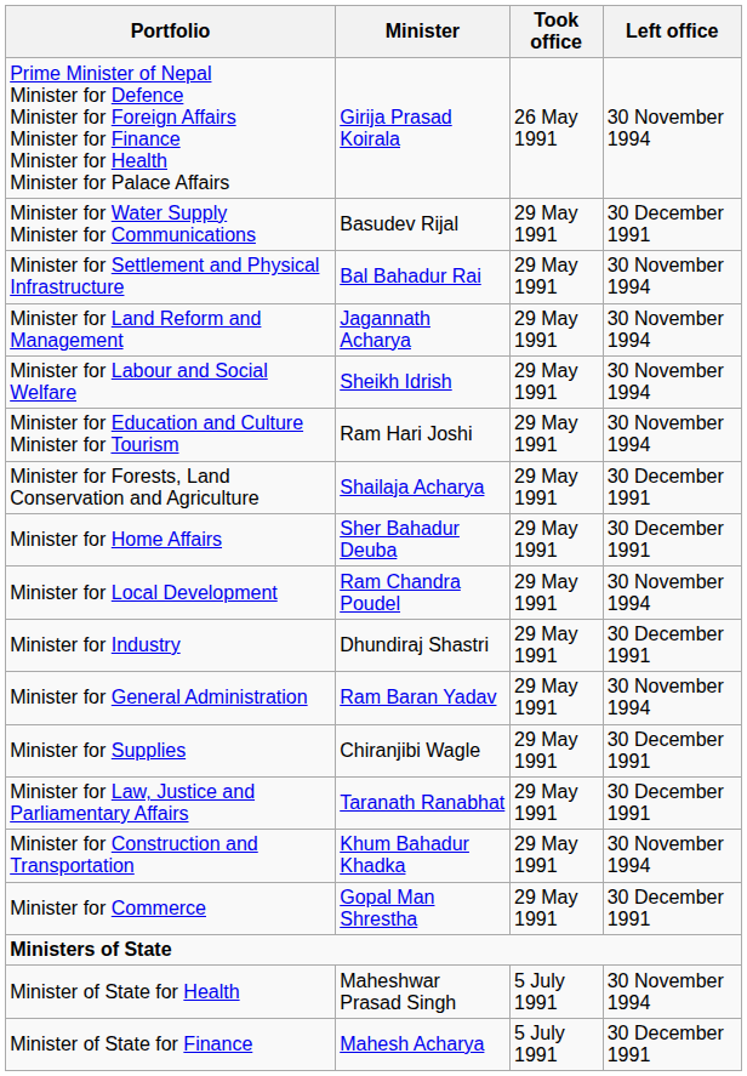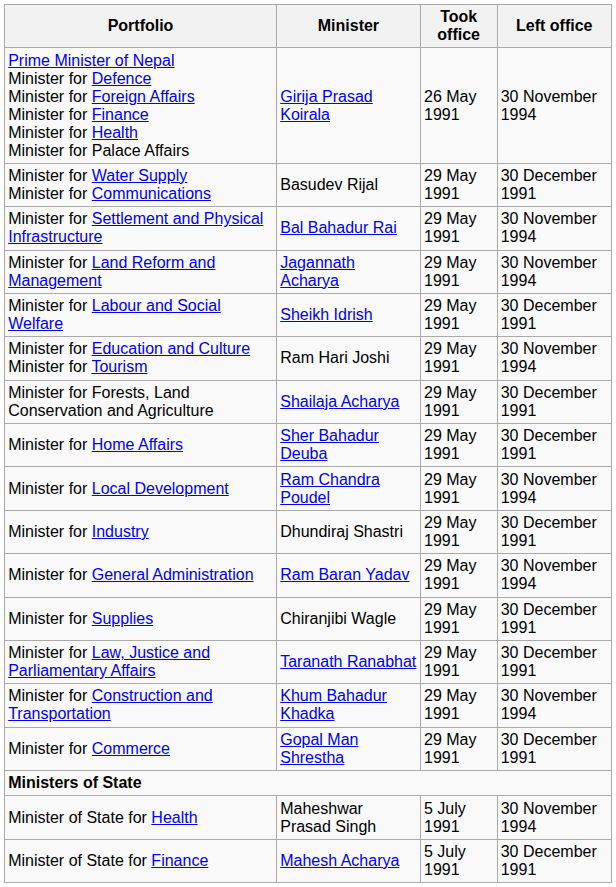Minister for Labour and Social Welfare | Left office: 30 November 1994 -> 30 December 1991
